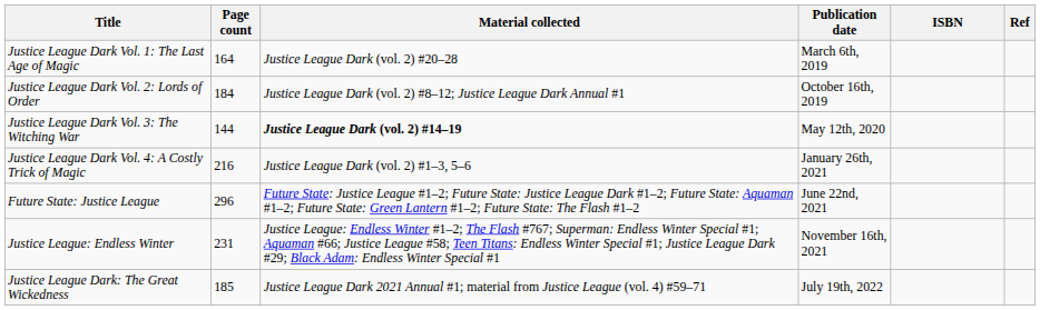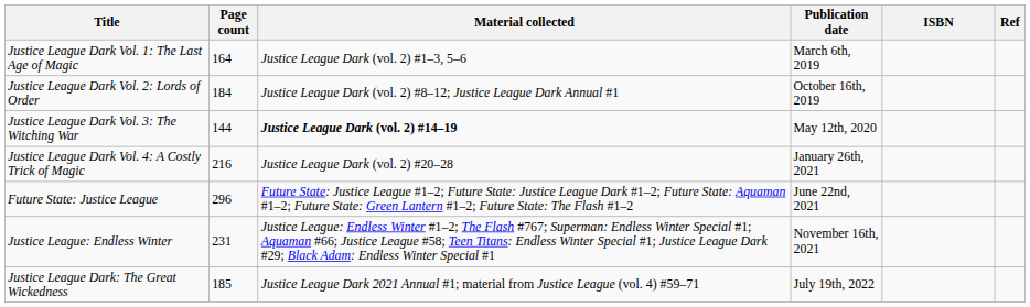Justice League Dark Vol. 1: The Last Age of Magic | Material collected: Justice League Dark (vol. 2) #20–28 -> Justice League Dark (vol. 2) #1–3, 5–6
Justice League Dark Vol. 4: A Costly Trick of Magic | Material collected: Justice League Dark (vol. 2) #1–3, 5–6 -> Justice League Dark (vol. 2) #20–28
